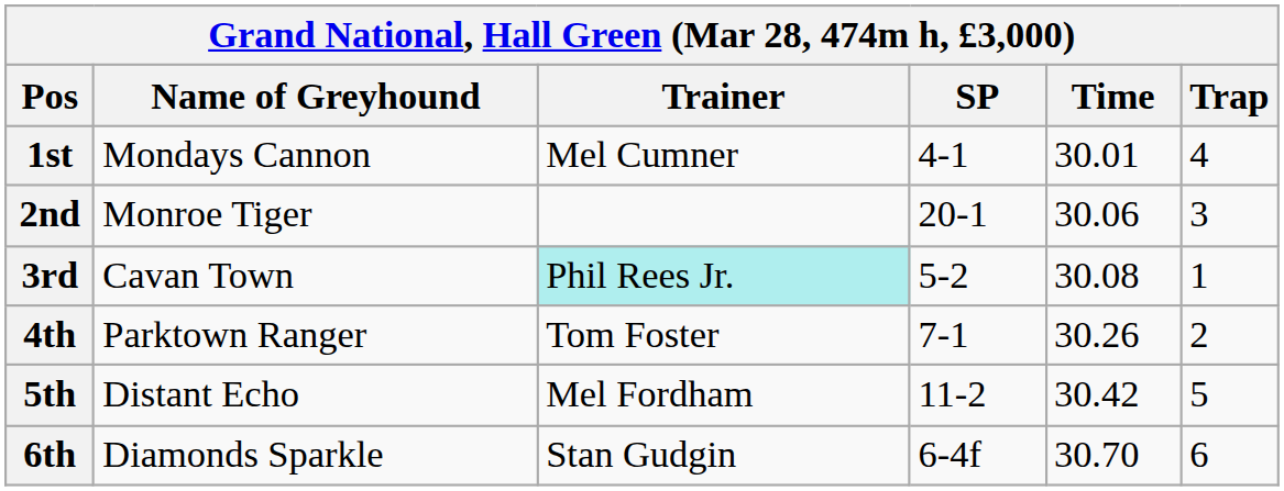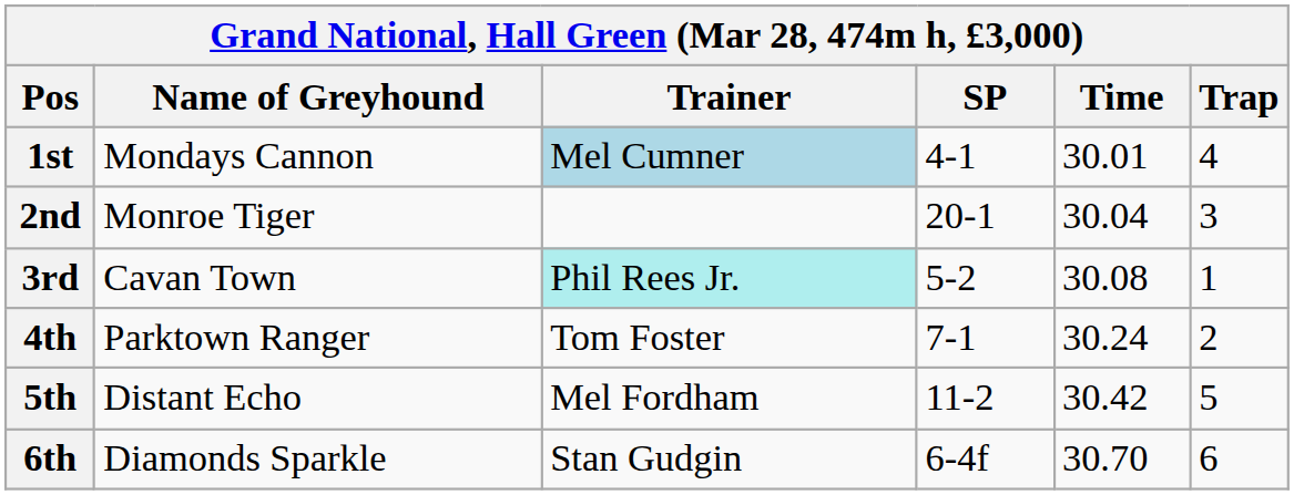1st | Trainer: no background -> lightblue background
2nd | Time: 30.06 -> 30.04
4th | Time: 30.26 -> 30.24
